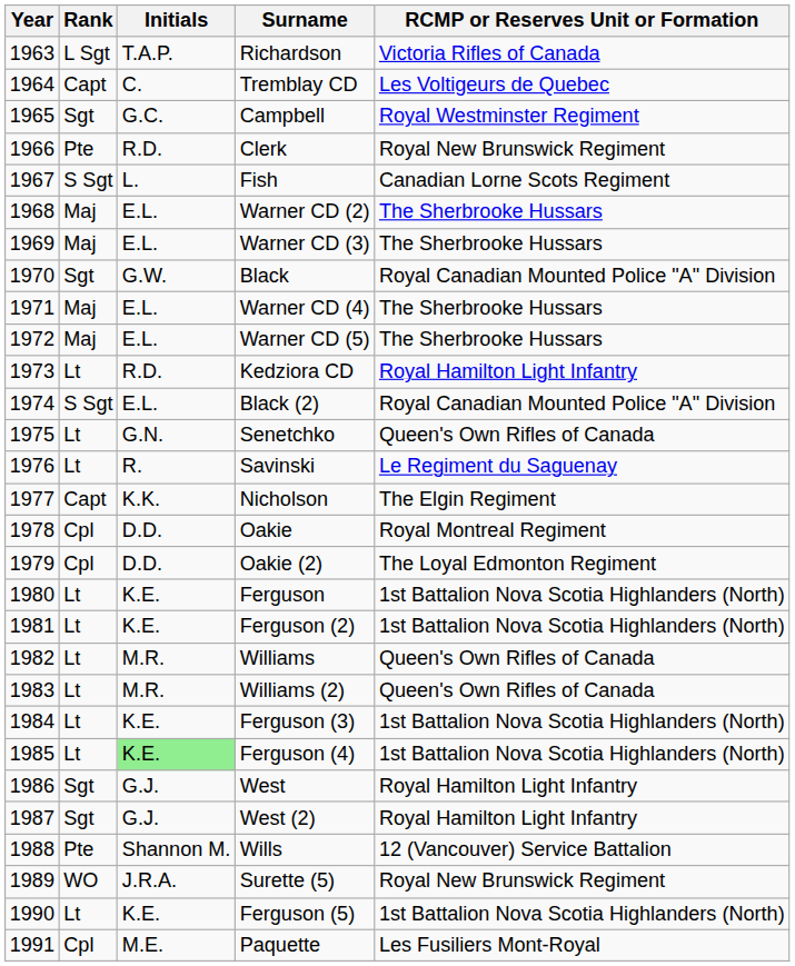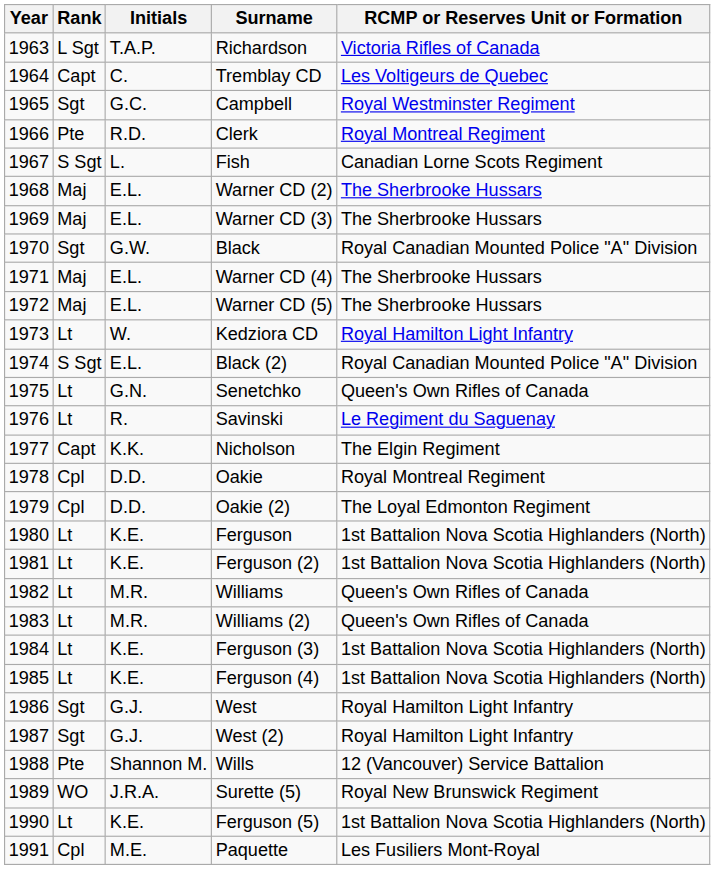Clerk | RCMP or Reserves Unit or Formation: Royal New Brunswick Regiment -> Royal Montreal Regiment
Kedziora CD | Initials: R.D. -> W.
Ferguson (4) | Initials: lightgreen background -> no background
